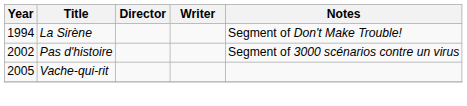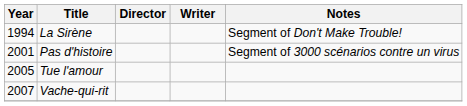Pas d'histoire | Year: 2002 -> 2001
+ row: 2005 | Tue l'amour
Vache-qui-rit | Year: 2005 -> 2007
